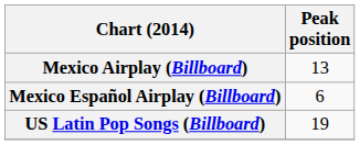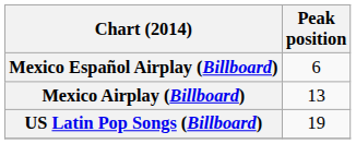rows swapped: Mexico Español Airplay (Billboard) <-> Mexico Airplay (Billboard)
